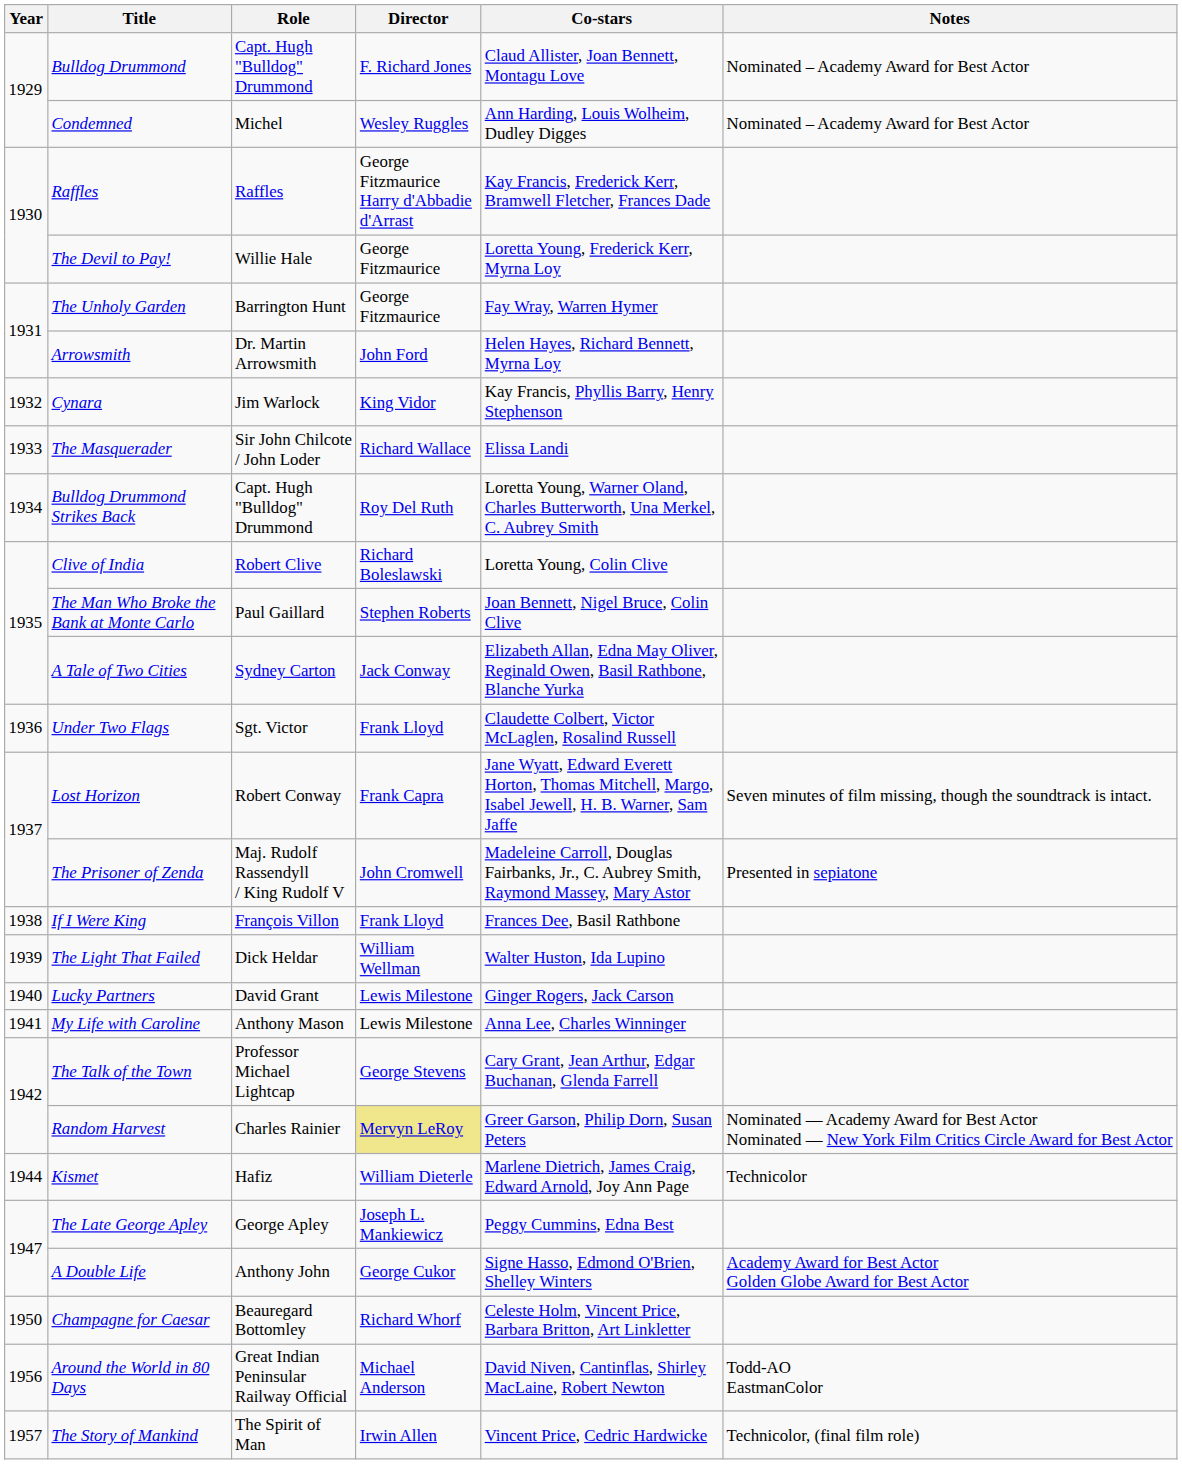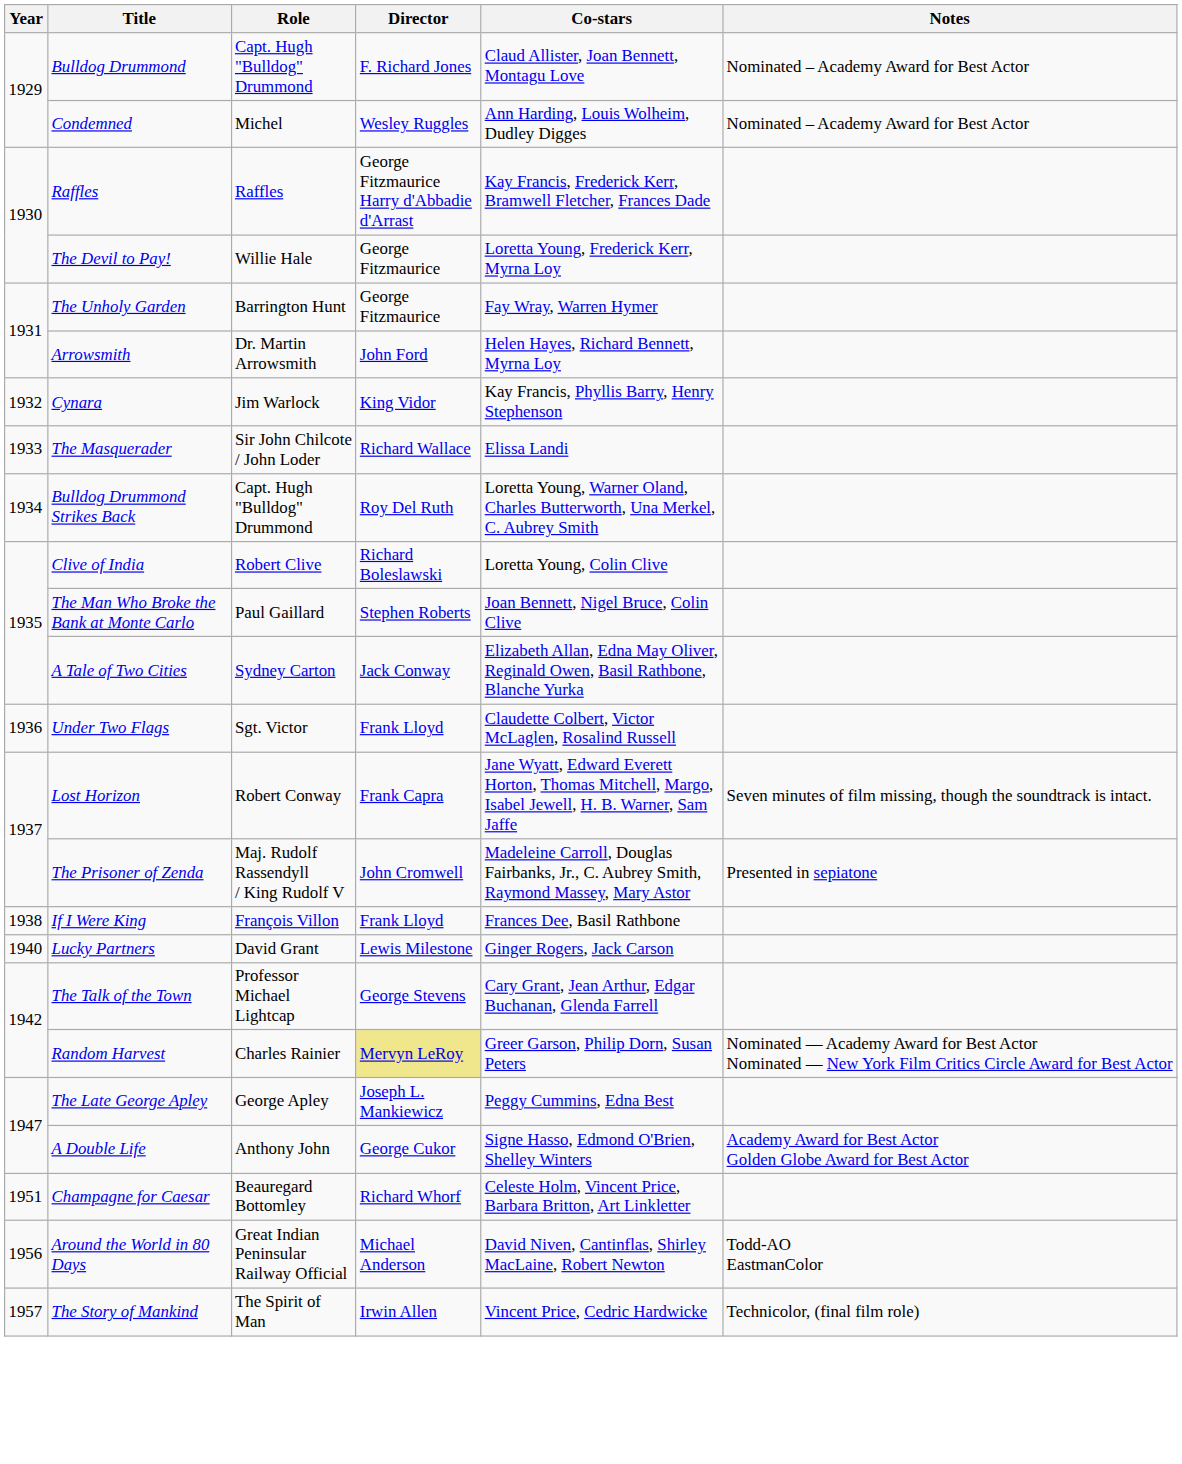- row: 1939 | The Light That Failed | Dick Heldar | William Wellman | Walter Huston, Ida Lupino
- row: 1941 | My Life with Caroline | Anthony Mason | Lewis Milestone | Anna Lee, Charles Winninger
- row: 1944 | Kismet | Hafiz | William Dieterle | Marlene Dietrich, James Craig, Edward Arnold, Joy Ann Page | Technicolor
Champagne for Caesar | Year: 1950 -> 1951
